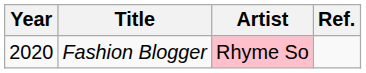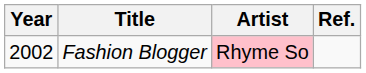Fashion Blogger | Year: 2020 -> 2002
